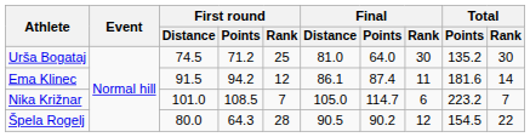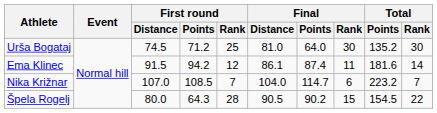Nika Križnar | First round / Distance: 101.0 -> 107.0
Nika Križnar | Final / Distance: 105.0 -> 104.0
Špela Rogelj | Final / Rank: 12 -> 15
